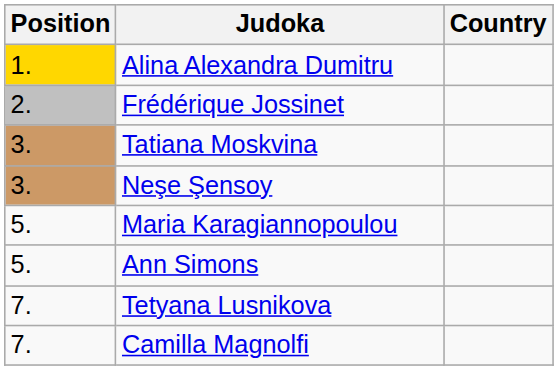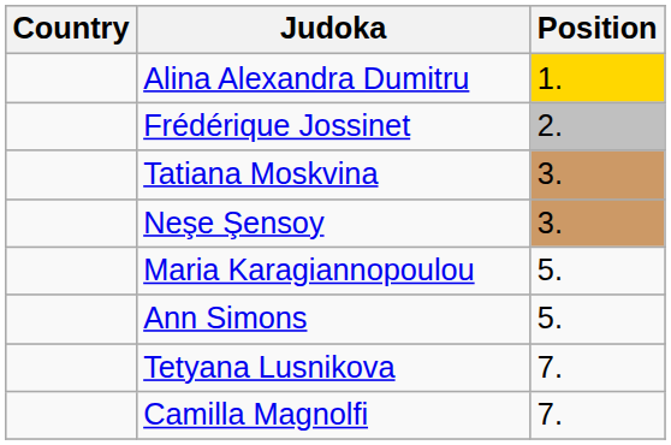columns swapped: Position <-> Country
